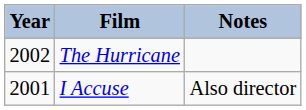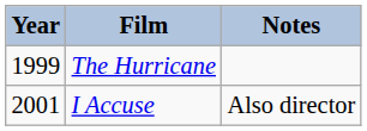The Hurricane | Year: 2002 -> 1999
